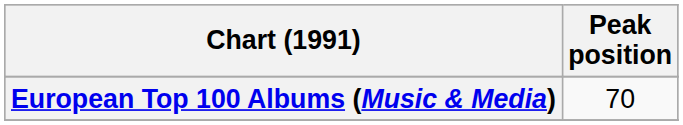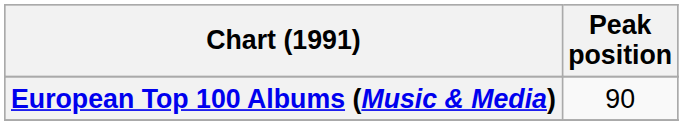European Top 100 Albums (Music & Media) | Peak position: 70 -> 90
